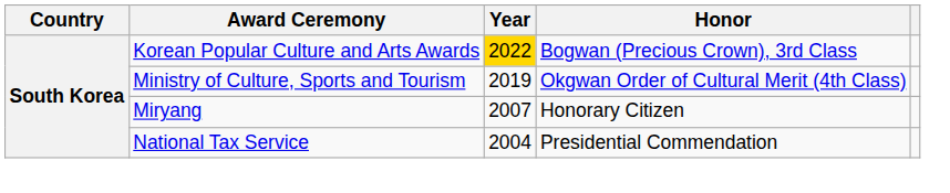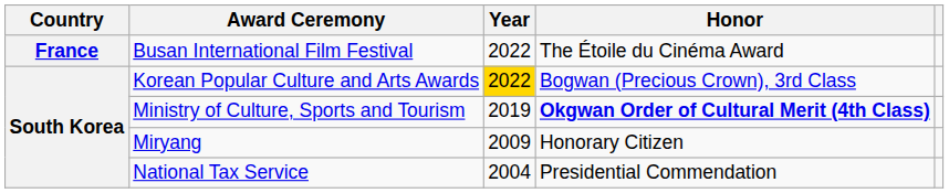+ row: France | Busan International Film Festival | 2022 | The Étoile du Cinéma Award
Ministry of Culture, Sports and Tourism | Honor: normal -> bold
Miryang | Year: 2007 -> 2009
